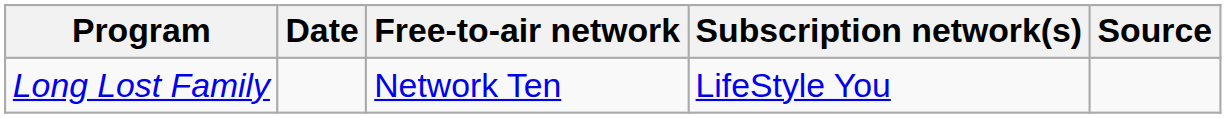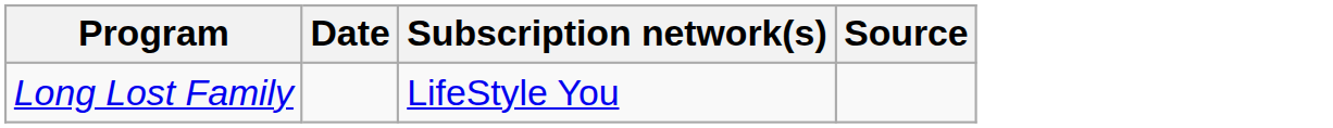- column: Free-to-air network | Network Ten
